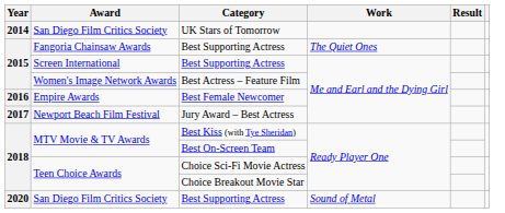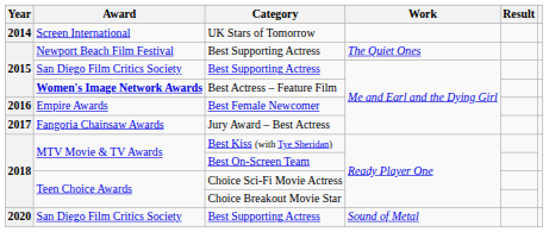UK Stars of Tomorrow | Award: San Diego Film Critics Society -> Screen International
Best Supporting Actress / The Quiet Ones | Award: Fangoria Chainsaw Awards -> Newport Beach Film Festival
Best Supporting Actress / Me and Earl and the Dying Girl | Award: Screen International -> San Diego Film Critics Society
Best Actress – Feature Film | Award: normal -> bold
Jury Award – Best Actress | Award: Newport Beach Film Festival -> Fangoria Chainsaw Awards
